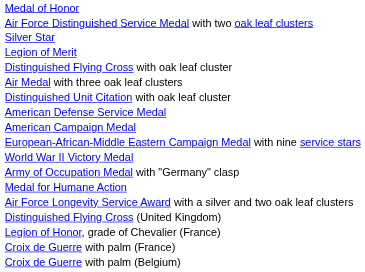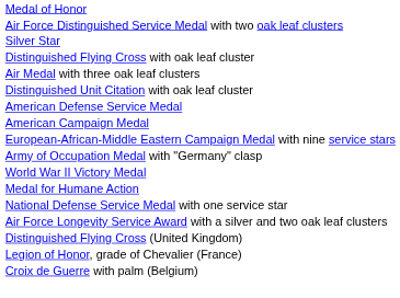- row: Legion of Merit
rows swapped: World War II Victory Medal <-> Army of Occupation Medal with "Germany" clasp
+ row: National Defense Service Medal with one service star
- row: Croix de Guerre with palm (France)
